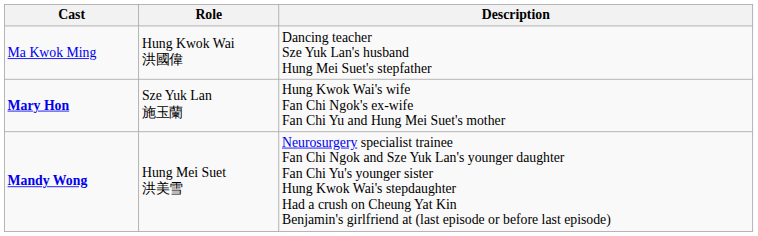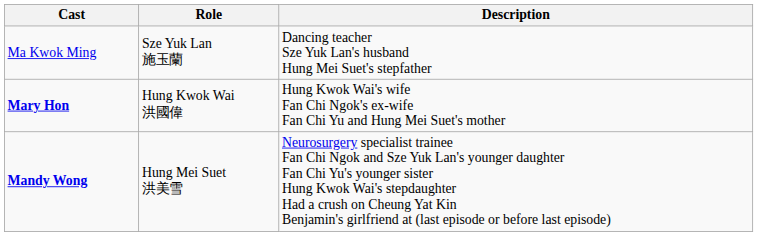Ma Kwok Ming | Role: Hung Kwok Wai 洪國偉 -> Sze Yuk Lan 施玉蘭
Mary Hon | Role: Sze Yuk Lan 施玉蘭 -> Hung Kwok Wai 洪國偉
